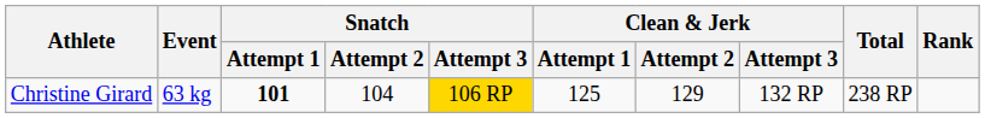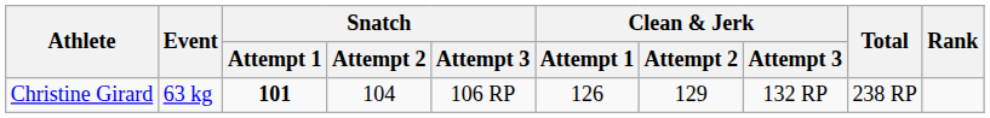Christine Girard | Snatch / Attempt 3: gold background -> no background
Christine Girard | Clean & Jerk / Attempt 1: 125 -> 126
